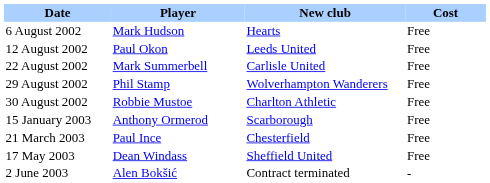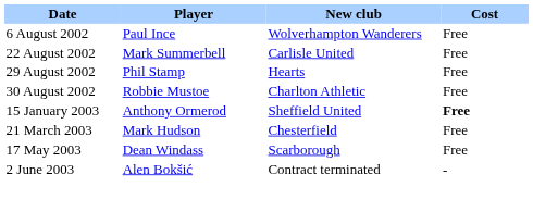6 August 2002 | Player: Mark Hudson -> Paul Ince
6 August 2002 | New club: Hearts -> Wolverhampton Wanderers
- row: 12 August 2002 | Paul Okon | Leeds United | Free
29 August 2002 | New club: Wolverhampton Wanderers -> Hearts
15 January 2003 | New club: Scarborough -> Sheffield United
15 January 2003 | Cost: normal -> bold
21 March 2003 | Player: Paul Ince -> Mark Hudson
17 May 2003 | New club: Sheffield United -> Scarborough
